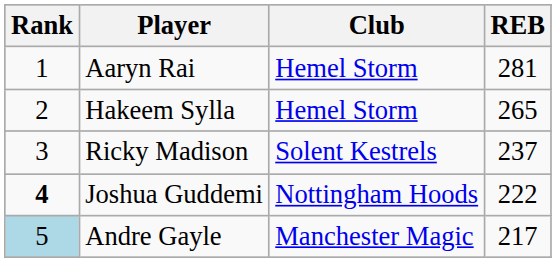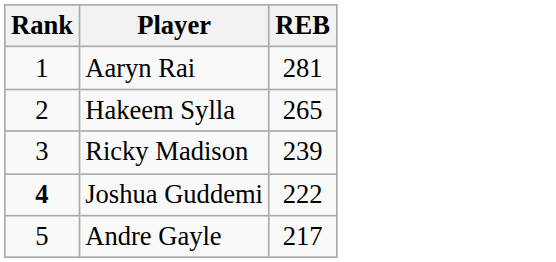- column: Club | Hemel Storm | Hemel Storm | Solent Kestrels | Nottingham Hoods | Manchester Magic
Ricky Madison | REB: 237 -> 239
Andre Gayle | Rank: lightblue background -> no background
